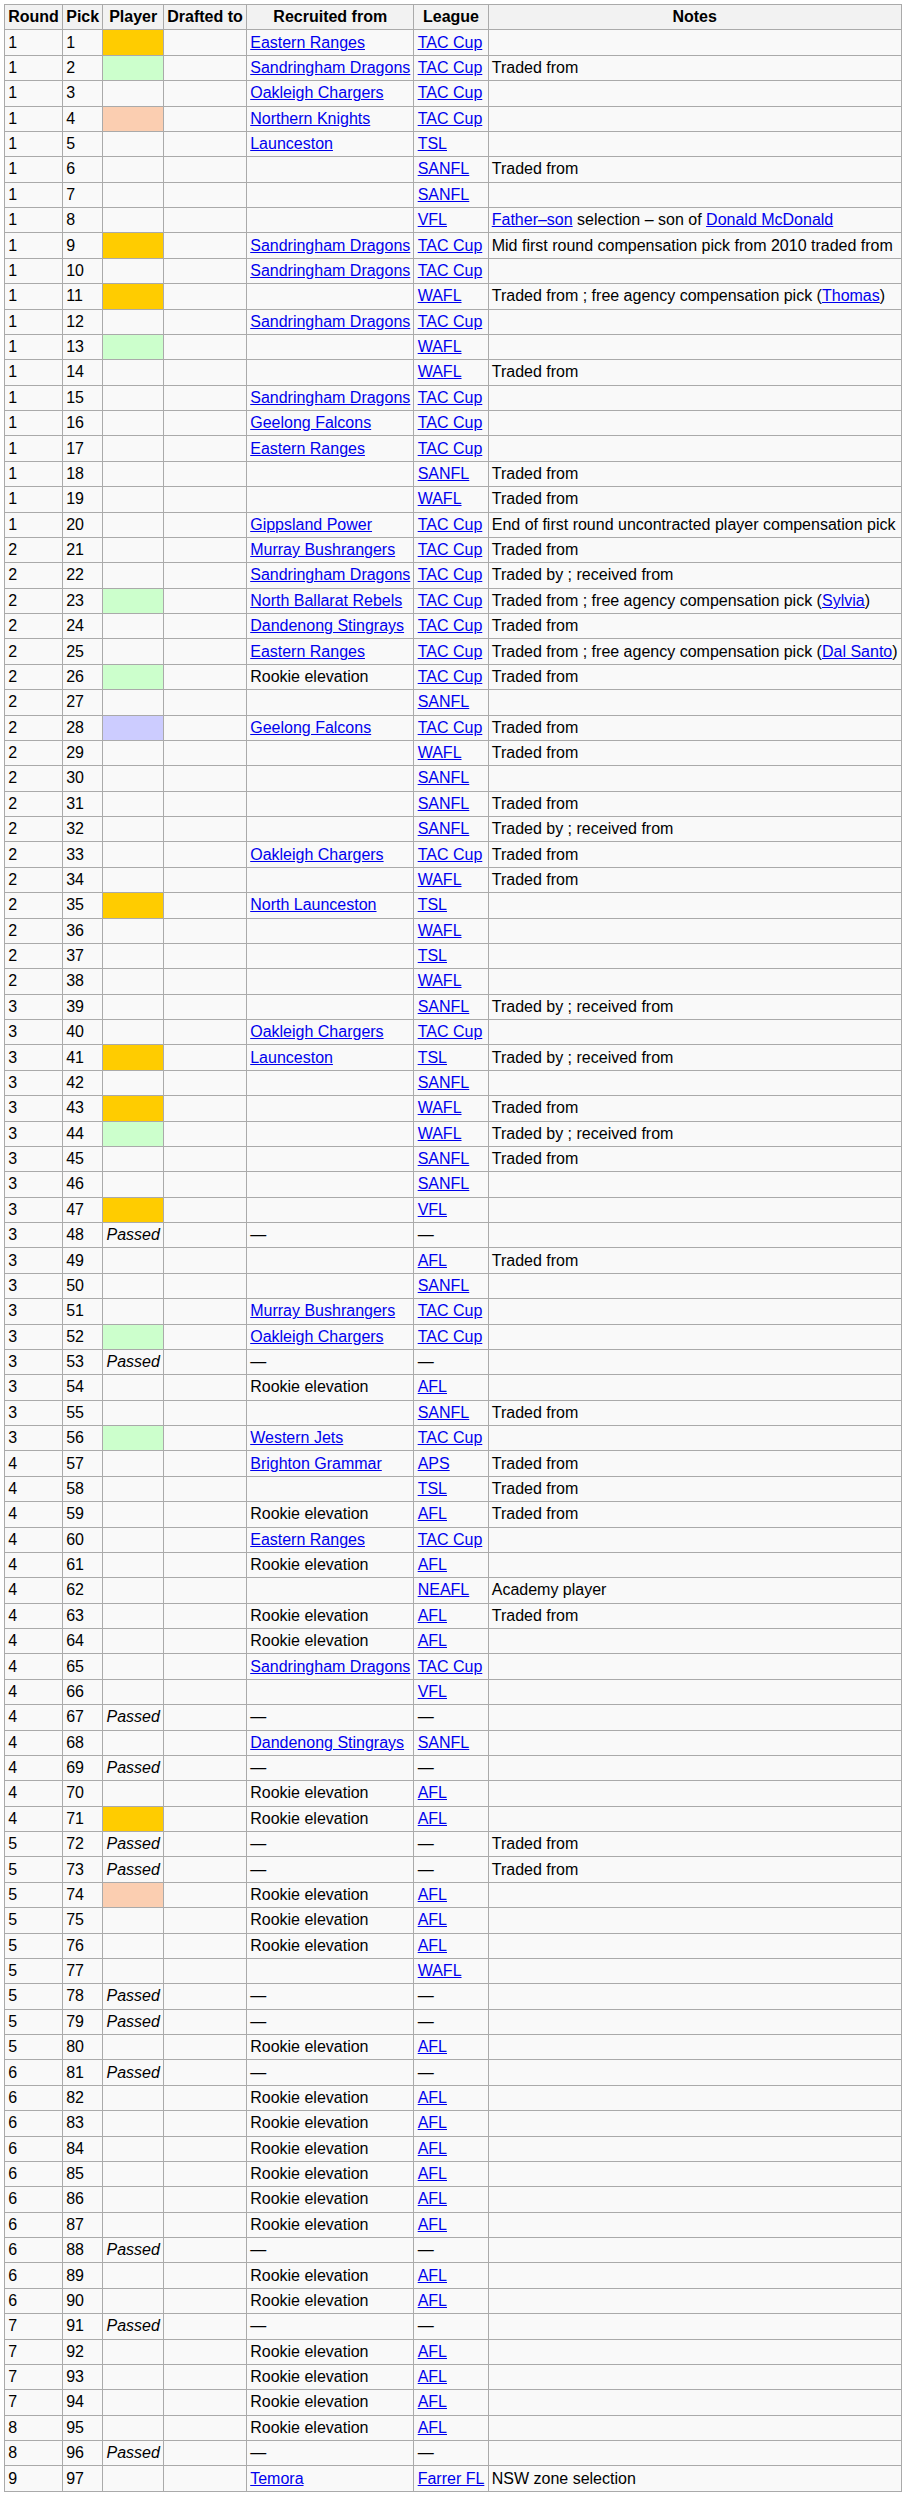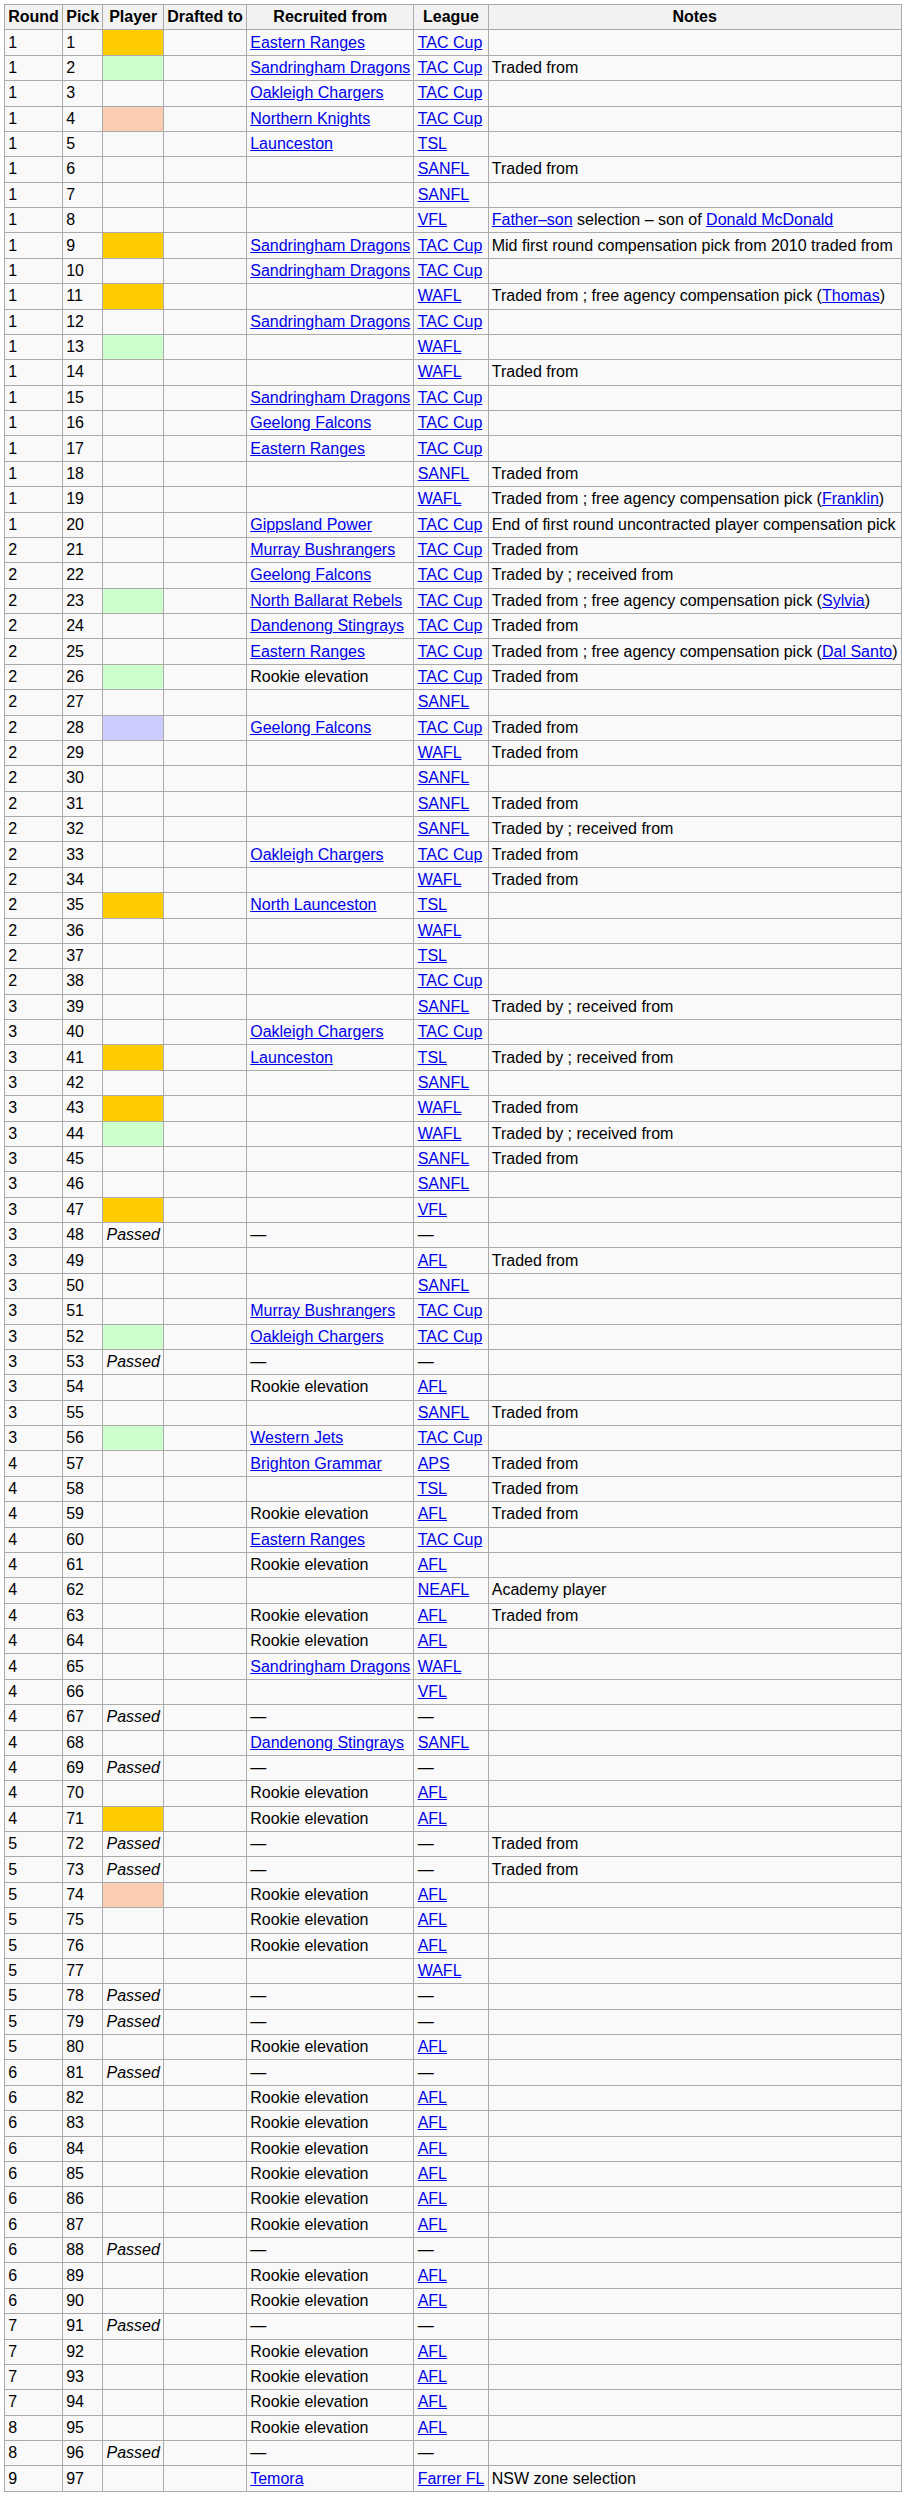19 | Notes: Traded from -> Traded from ; free agency compensation pick (Franklin)
22 | Recruited from: Sandringham Dragons -> Geelong Falcons
38 | League: WAFL -> TAC Cup
65 | League: TAC Cup -> WAFL
